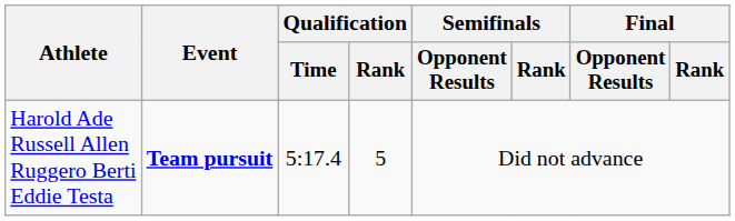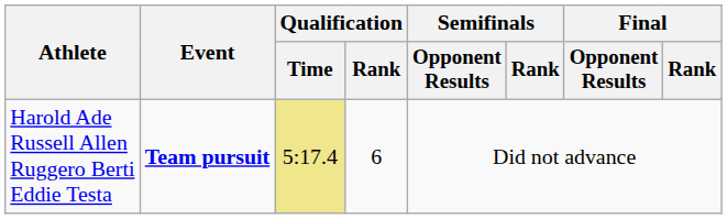Harold Ade Russell Allen Ruggero Berti Eddie Testa | Qualification / Time: no background -> khaki background
Harold Ade Russell Allen Ruggero Berti Eddie Testa | Qualification / Rank: 5 -> 6
